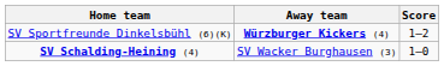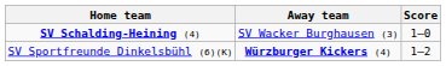rows swapped: SV Schalding-Heining (4) <-> SV Sportfreunde Dinkelsbühl (6)(K)
